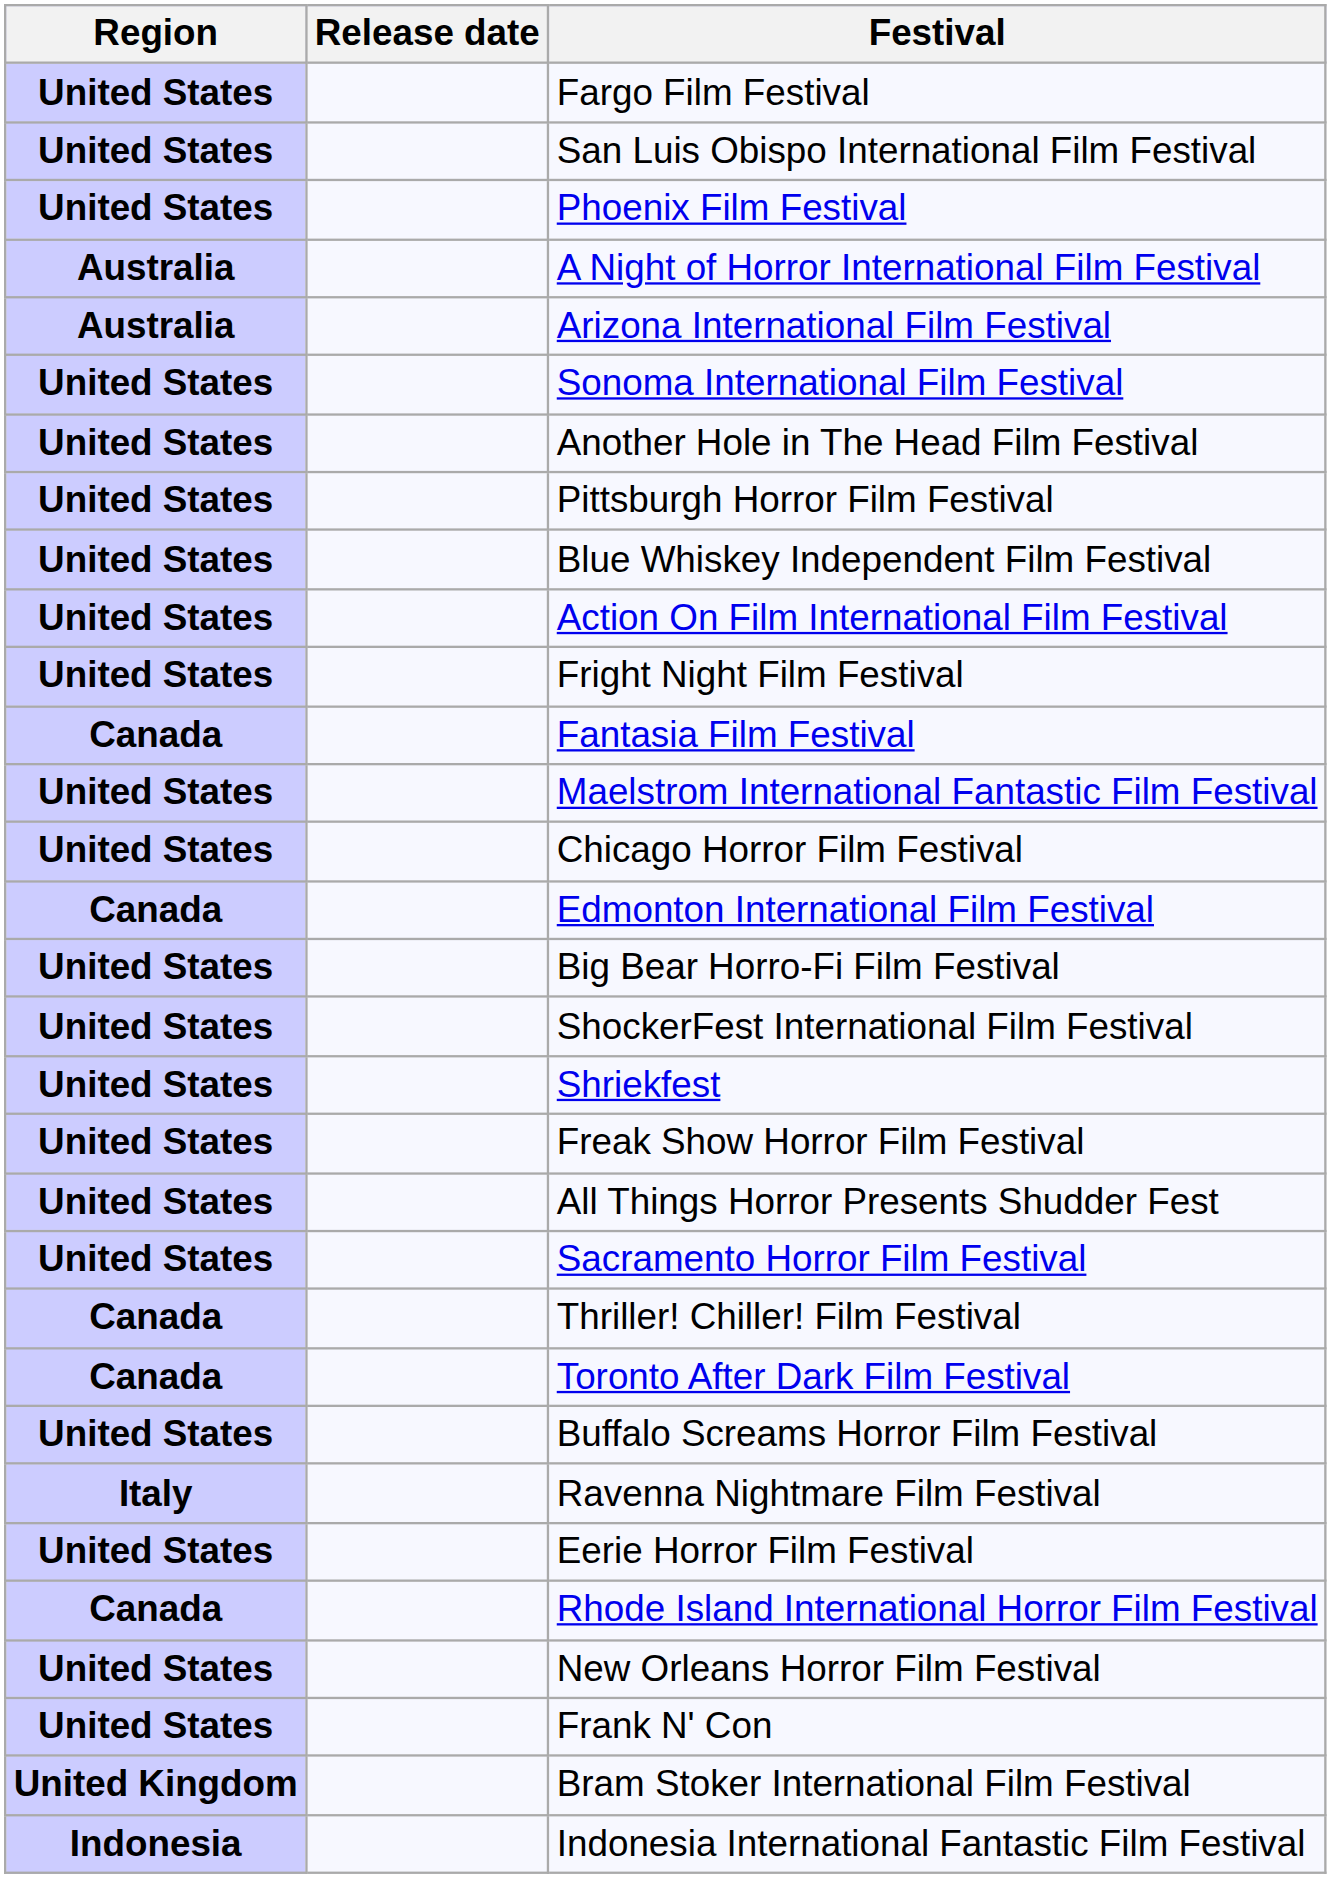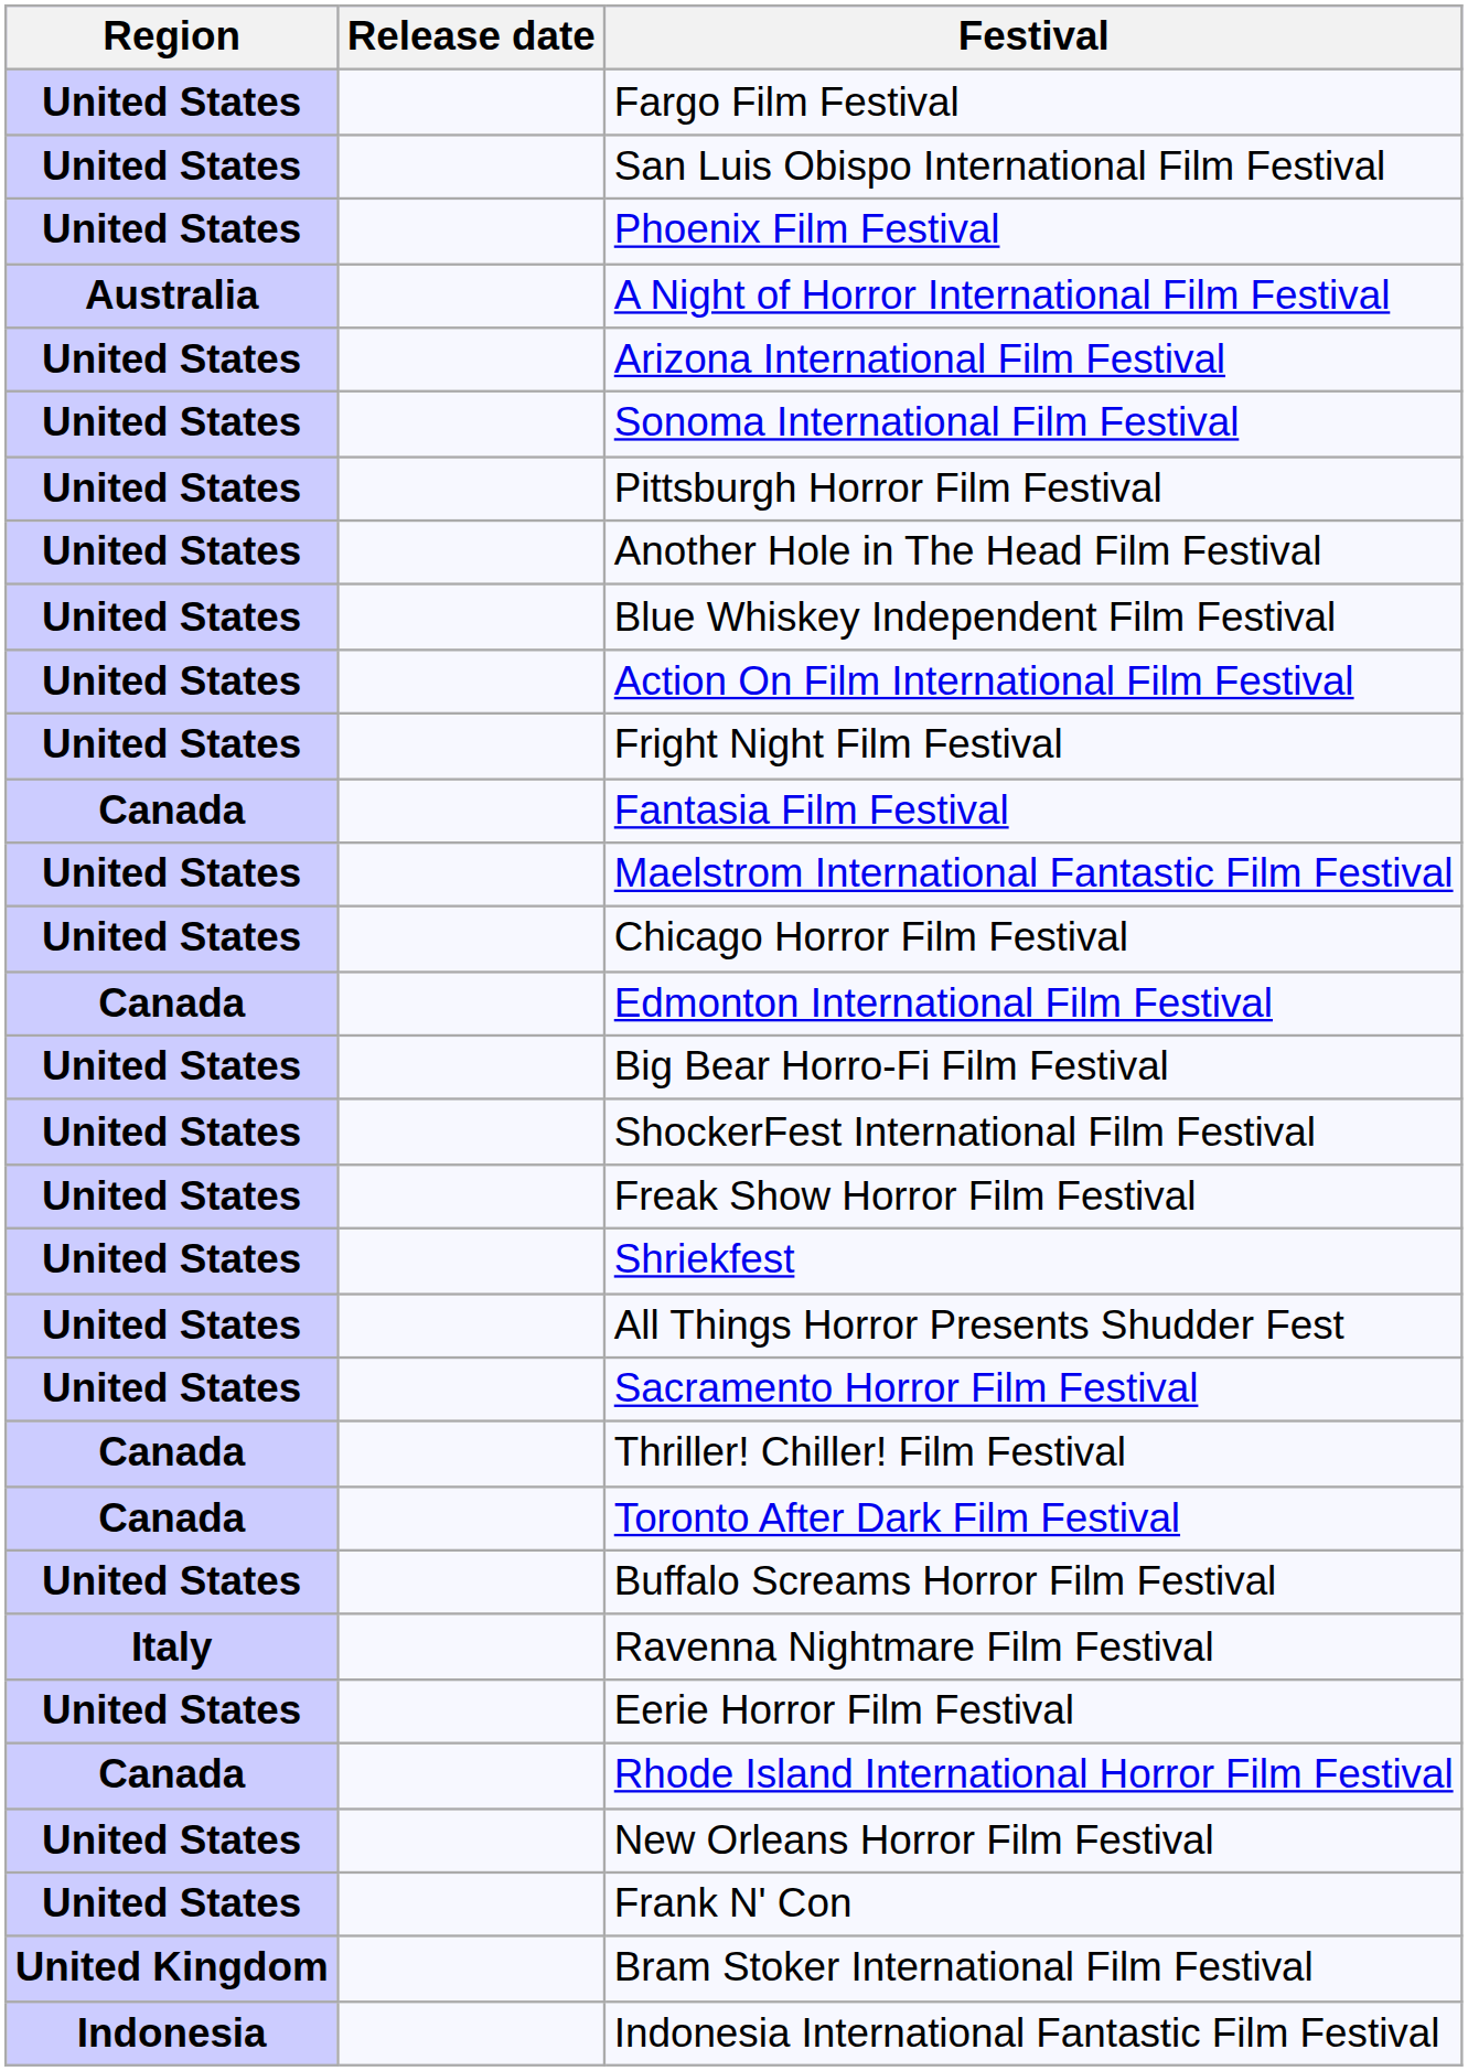Arizona International Film Festival | Region: Australia -> United States
rows swapped: Pittsburgh Horror Film Festival <-> Another Hole in The Head Film Festival
rows swapped: Shriekfest <-> Freak Show Horror Film Festival
